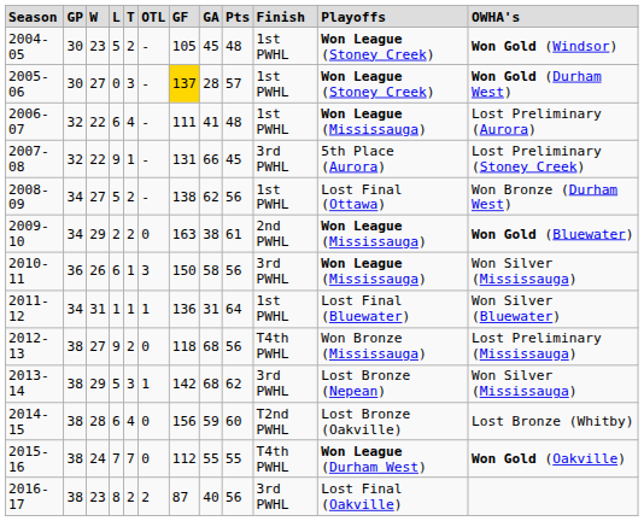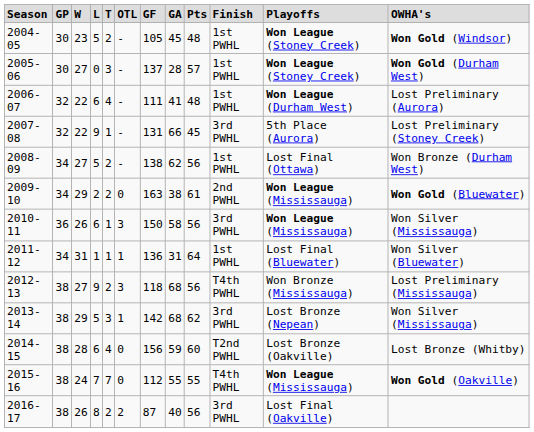2005-06 | column 7: gold background -> no background
2006-07 | column 11: Won League (Mississauga) -> Won League (Durham West)
2012-13 | column 6: 0 -> 3
2015-16 | column 11: Won League (Durham West) -> Won League (Mississauga)
2016-17 | column 3: 23 -> 26
